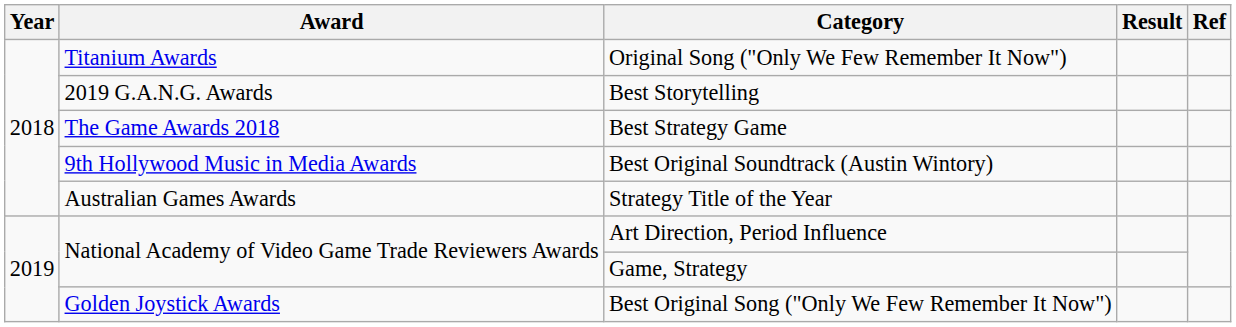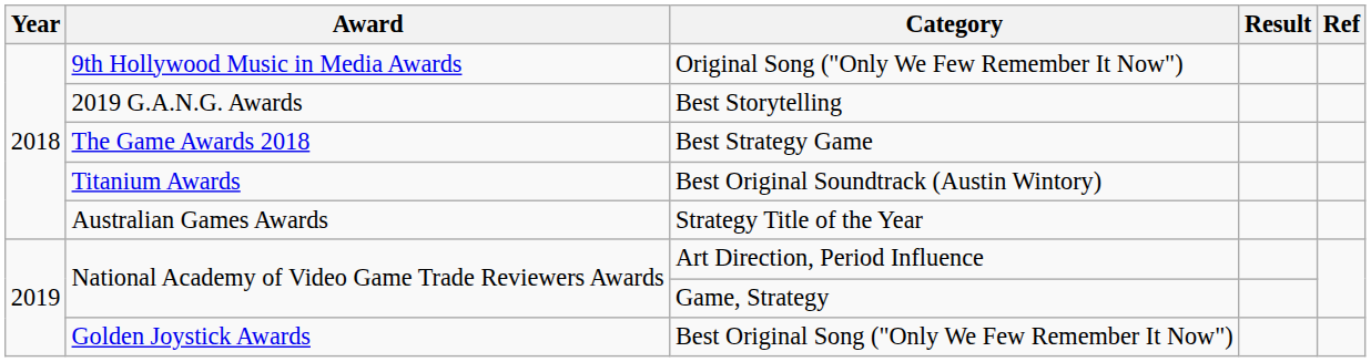Original Song ("Only We Few Remember It Now") | Award: Titanium Awards -> 9th Hollywood Music in Media Awards
Best Original Soundtrack (Austin Wintory) | Award: 9th Hollywood Music in Media Awards -> Titanium Awards
